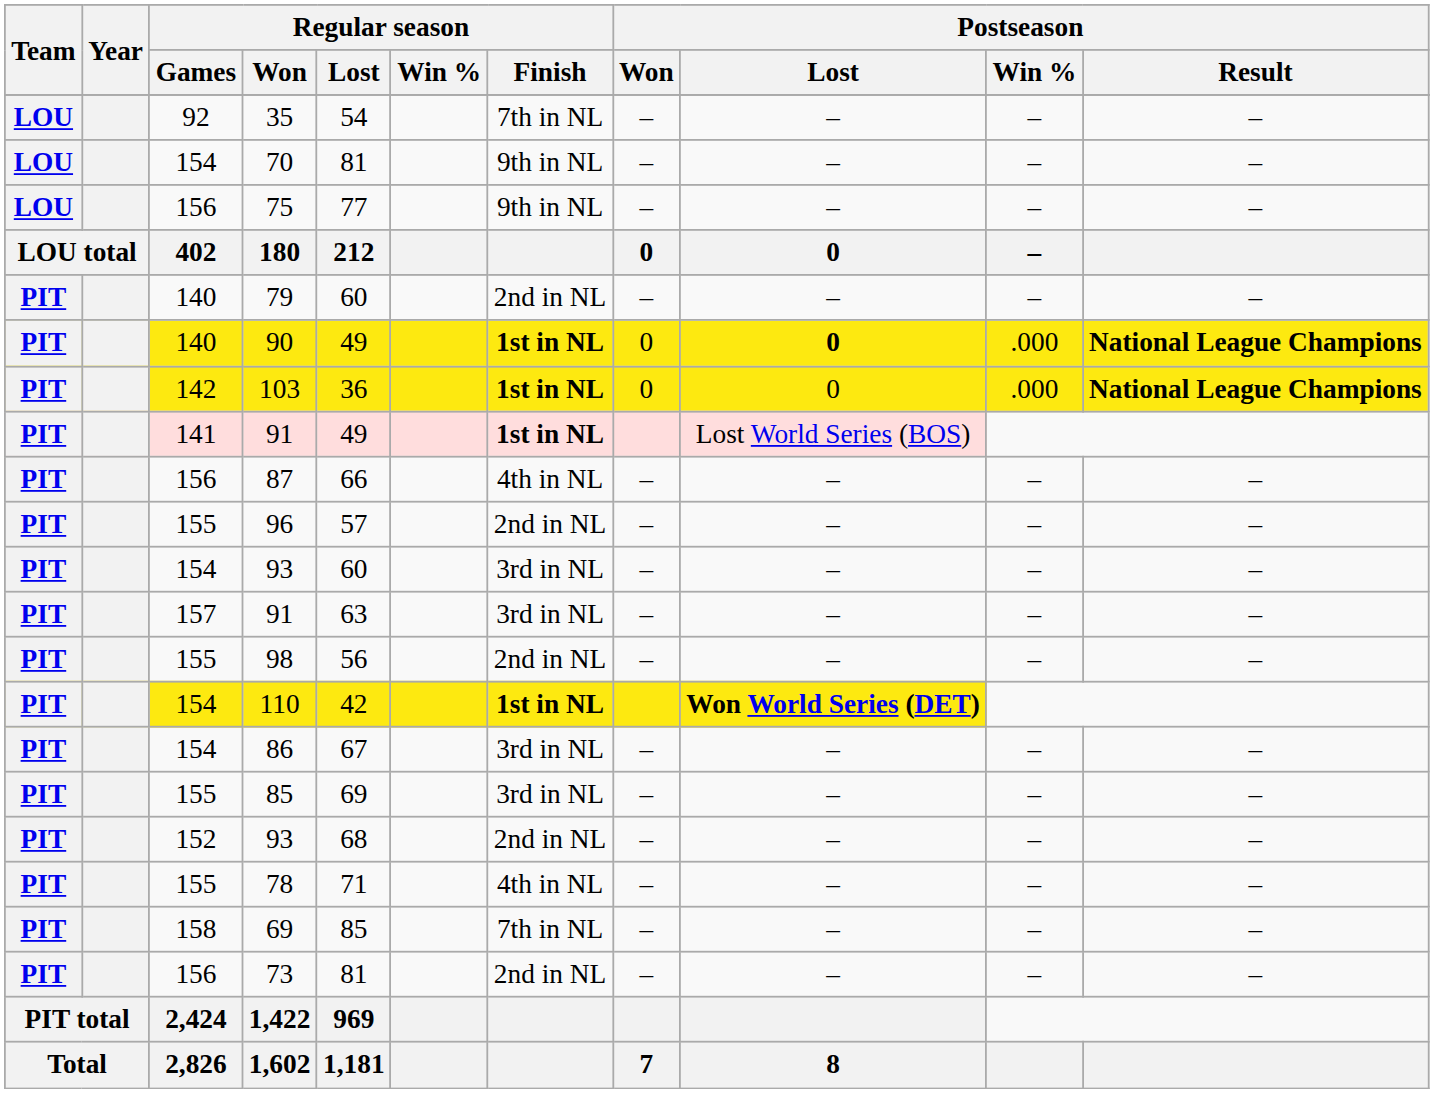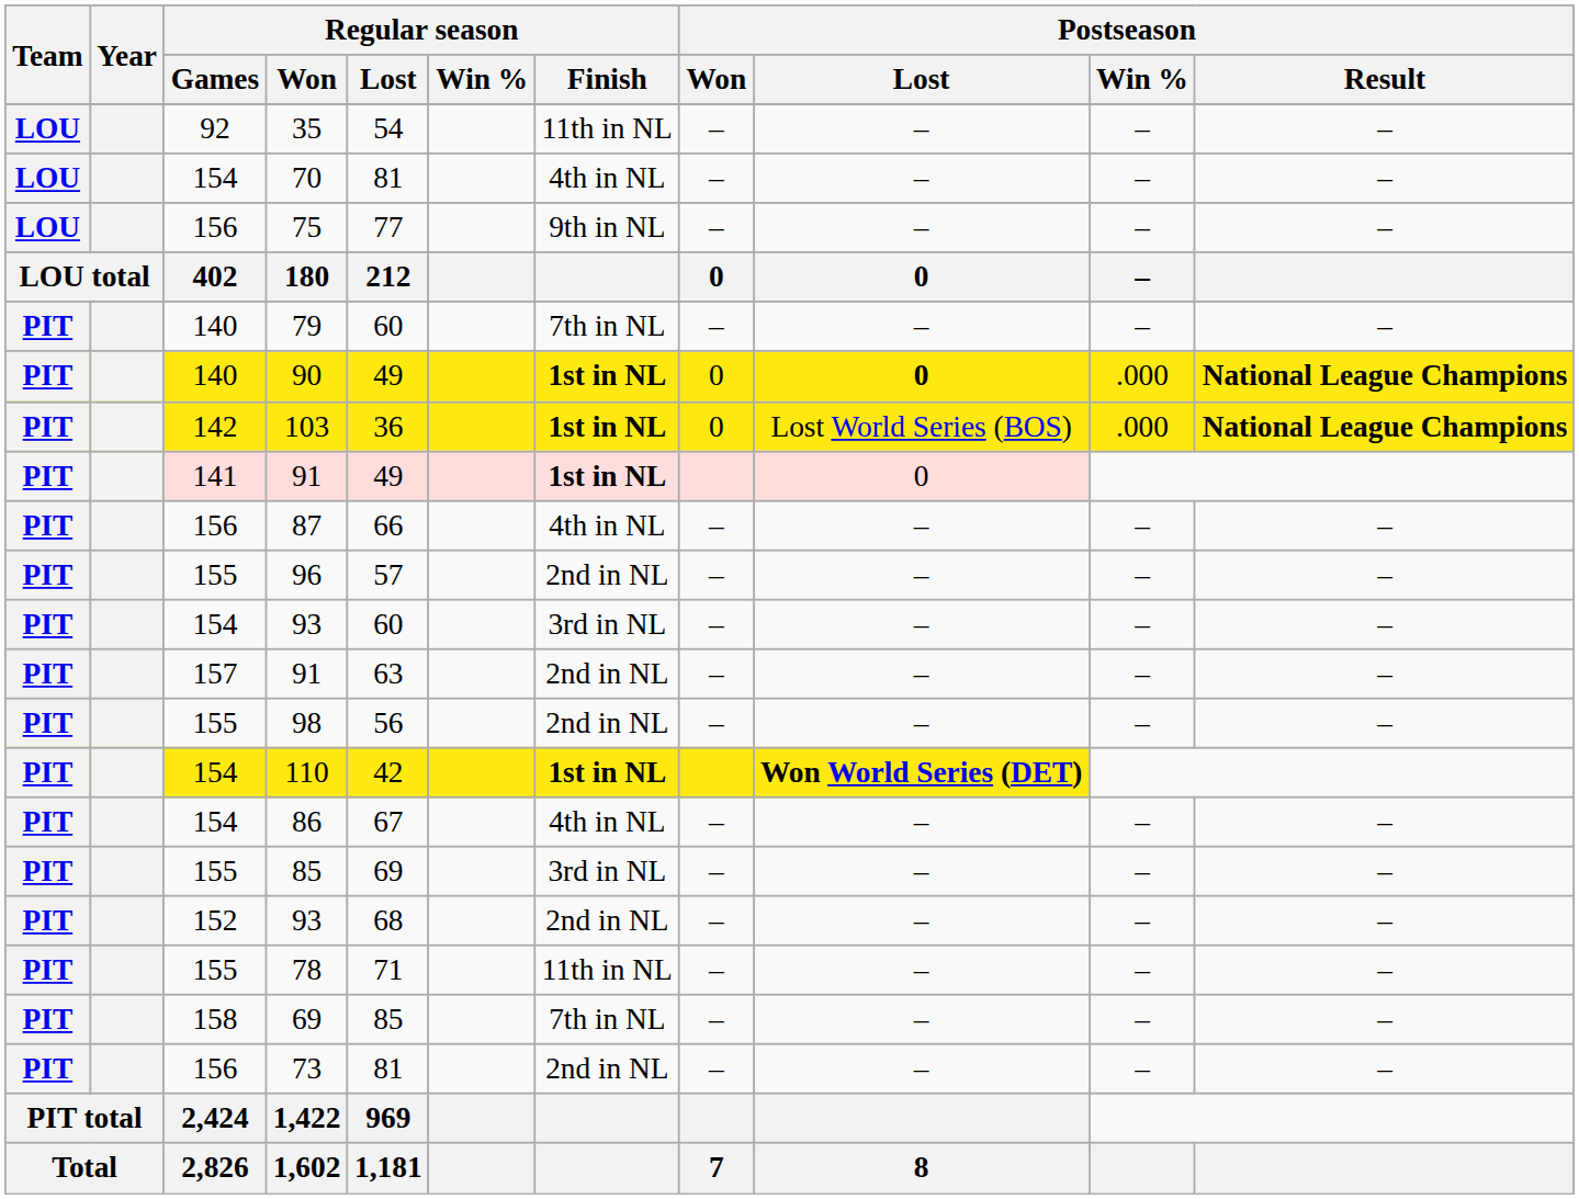35 | Regular season / Finish: 7th in NL -> 11th in NL
70 | Regular season / Finish: 9th in NL -> 4th in NL
79 | Regular season / Finish: 2nd in NL -> 7th in NL
103 | Postseason / Lost: 0 -> Lost World Series (BOS)
141 / 91 | Postseason / Lost: Lost World Series (BOS) -> 0
157 / 91 | Regular season / Finish: 3rd in NL -> 2nd in NL
86 | Regular season / Finish: 3rd in NL -> 4th in NL
78 | Regular season / Finish: 4th in NL -> 11th in NL
